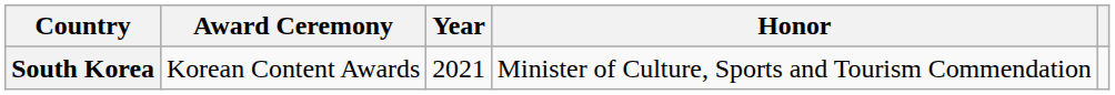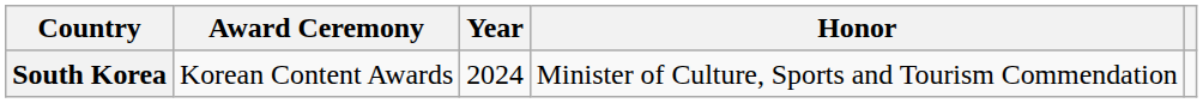South Korea | Year: 2021 -> 2024
